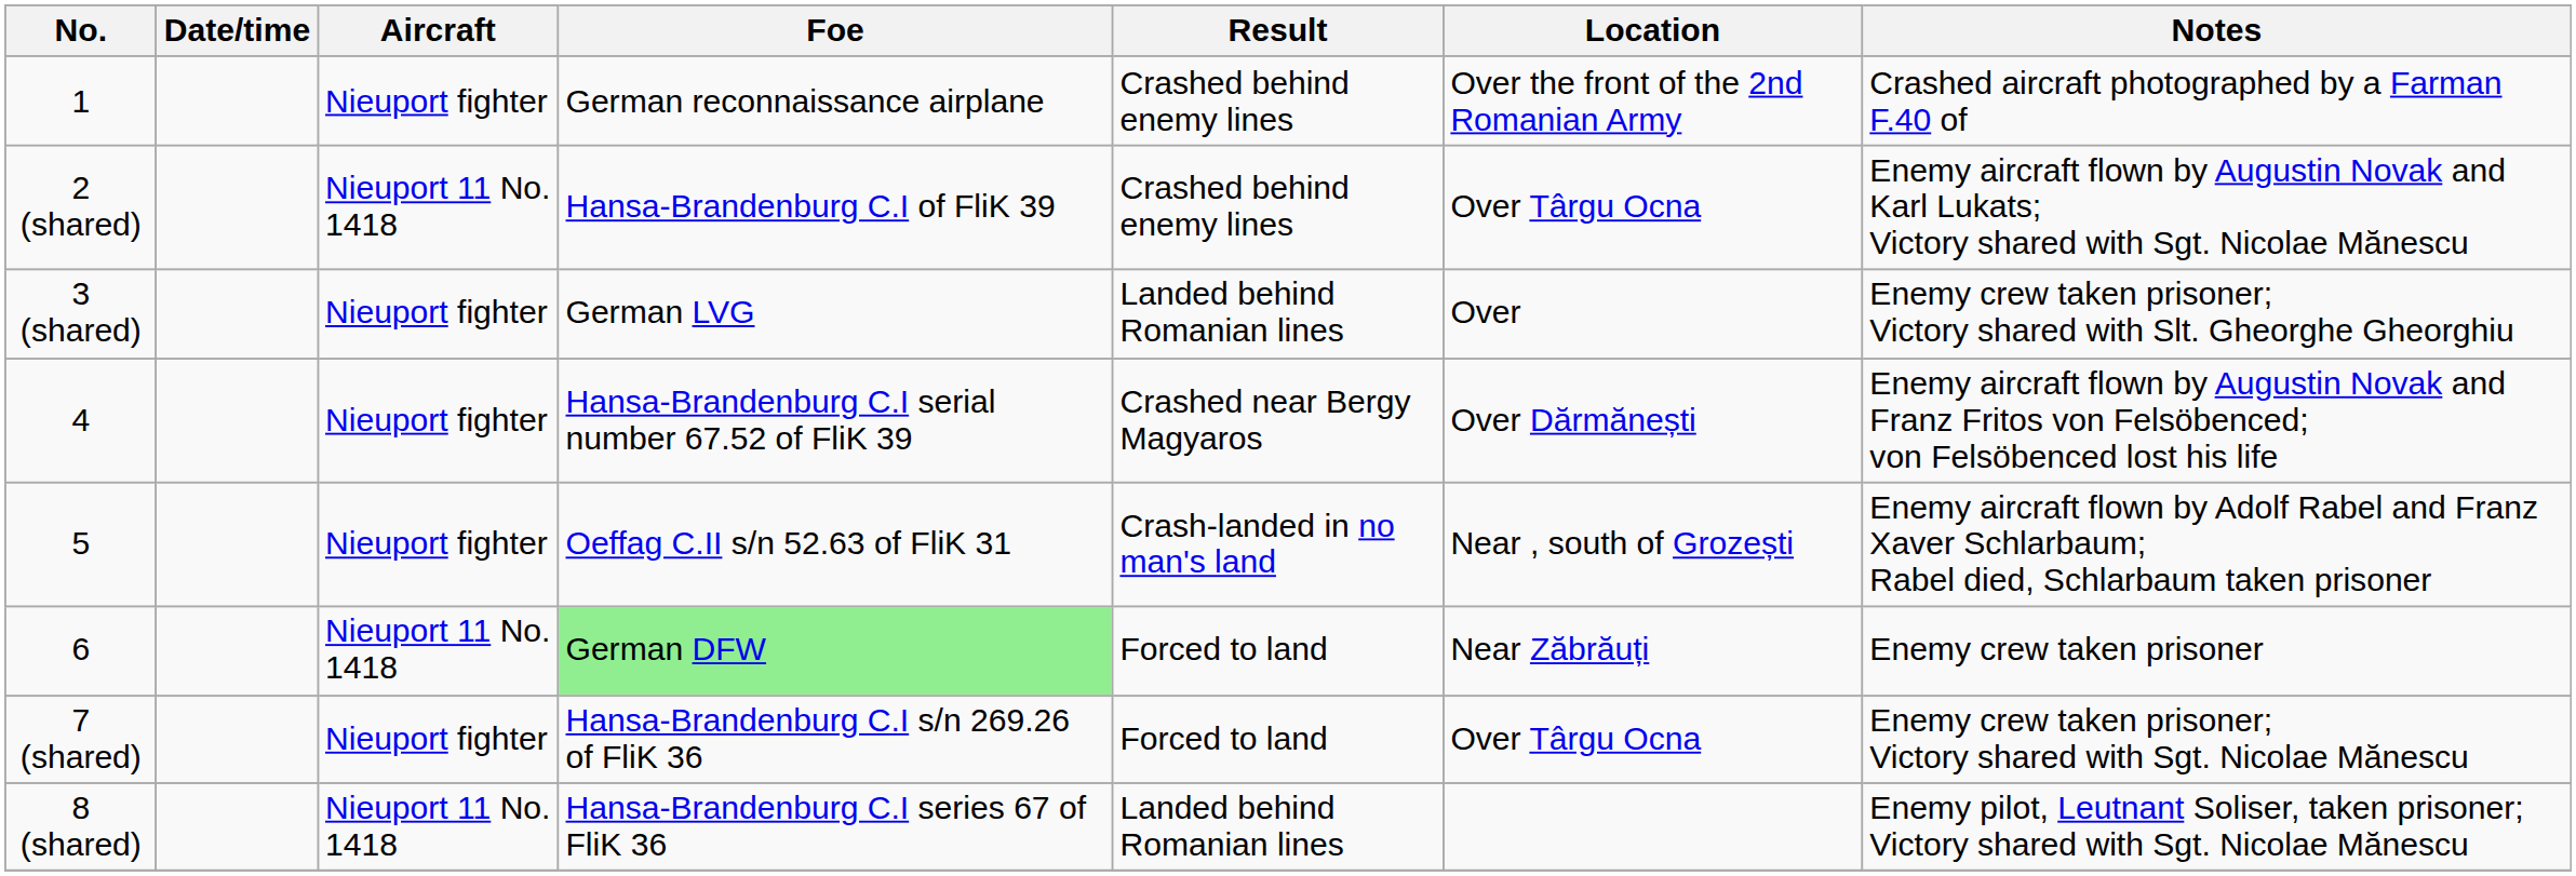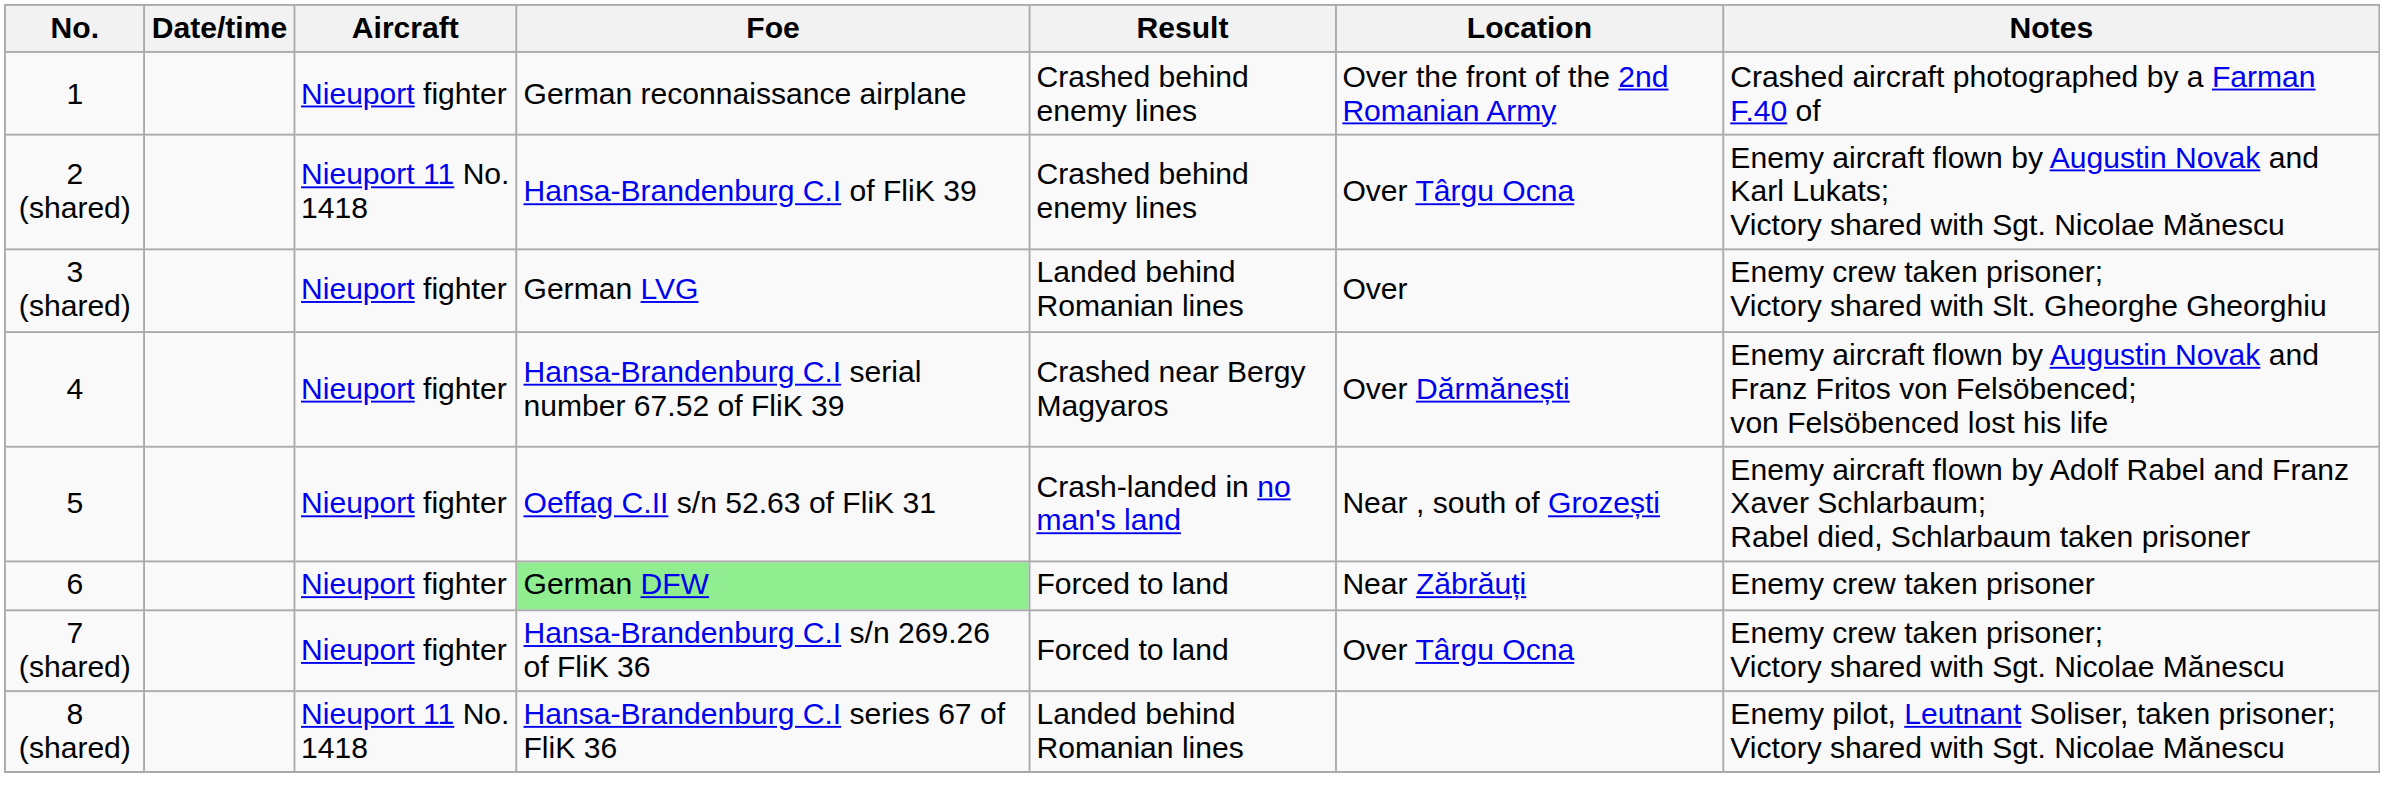6 | Aircraft: Nieuport 11 No. 1418 -> Nieuport fighter
